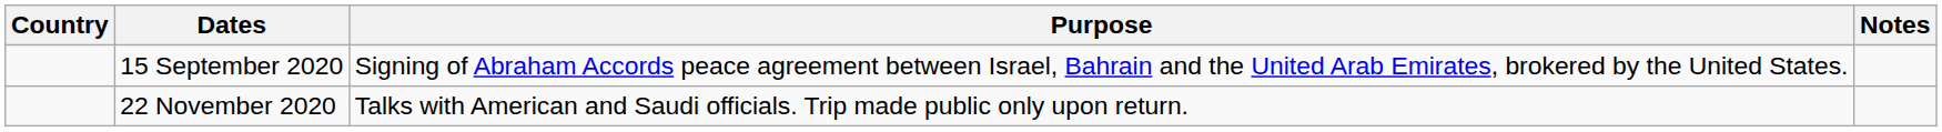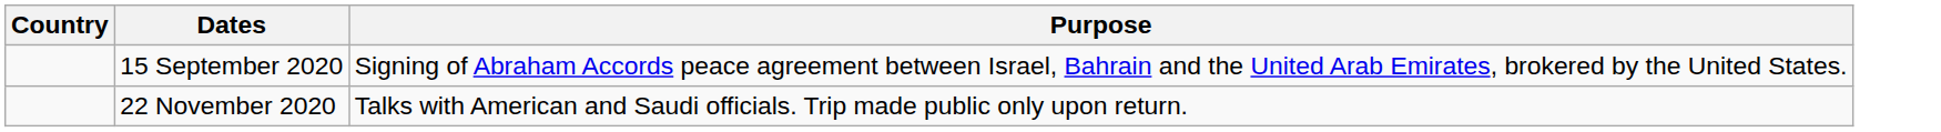- column: Notes
